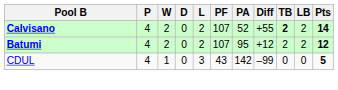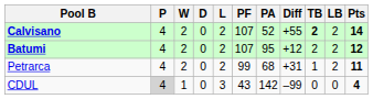+ row: Petrarca | 4 | 2 | 0 | 2 | 99 | 68 | +31 | 1 | 2 | 11
CDUL | P: no background -> lightgrey background
CDUL | Pts: 5 -> 4
